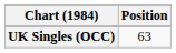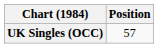UK Singles (OCC) | Position: 63 -> 57
